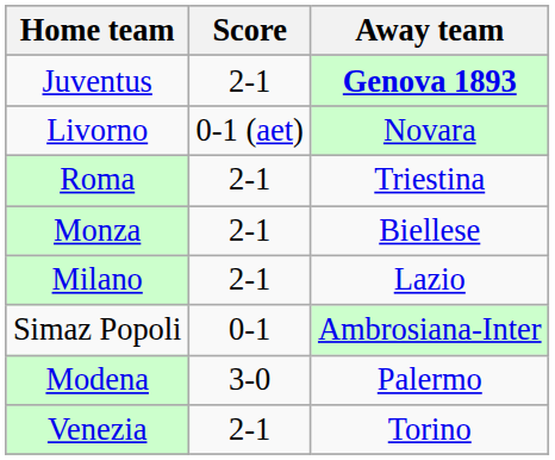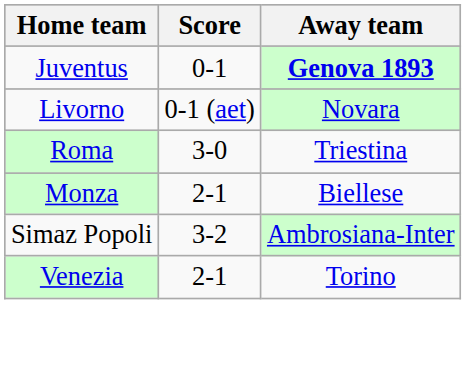Juventus | Score: 2-1 -> 0-1
Roma | Score: 2-1 -> 3-0
- row: Milano | 2-1 | Lazio
Simaz Popoli | Score: 0-1 -> 3-2
- row: Modena | 3-0 | Palermo
